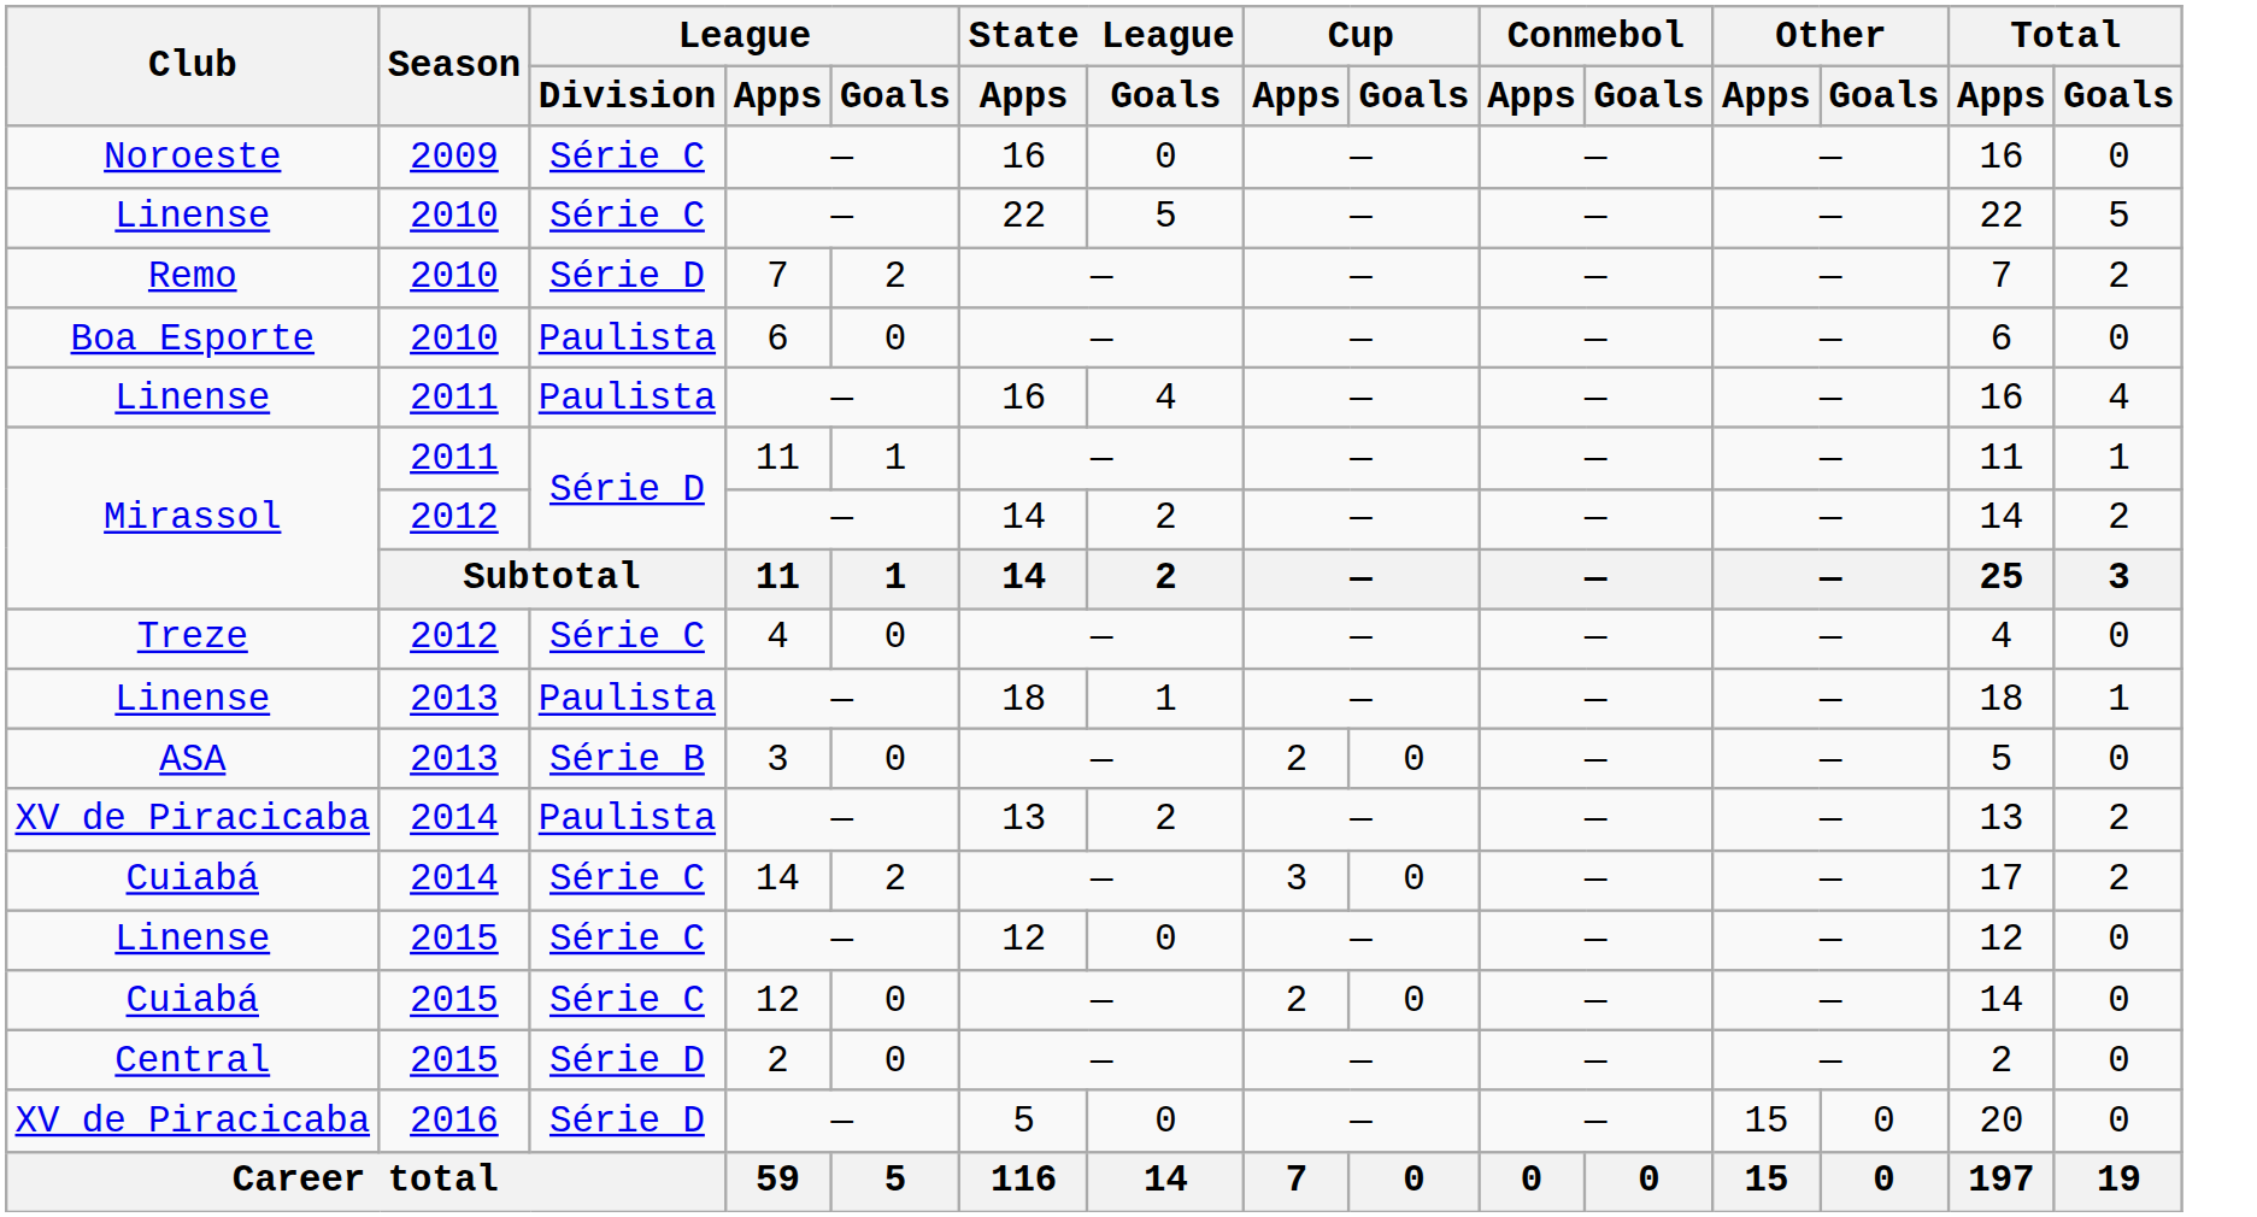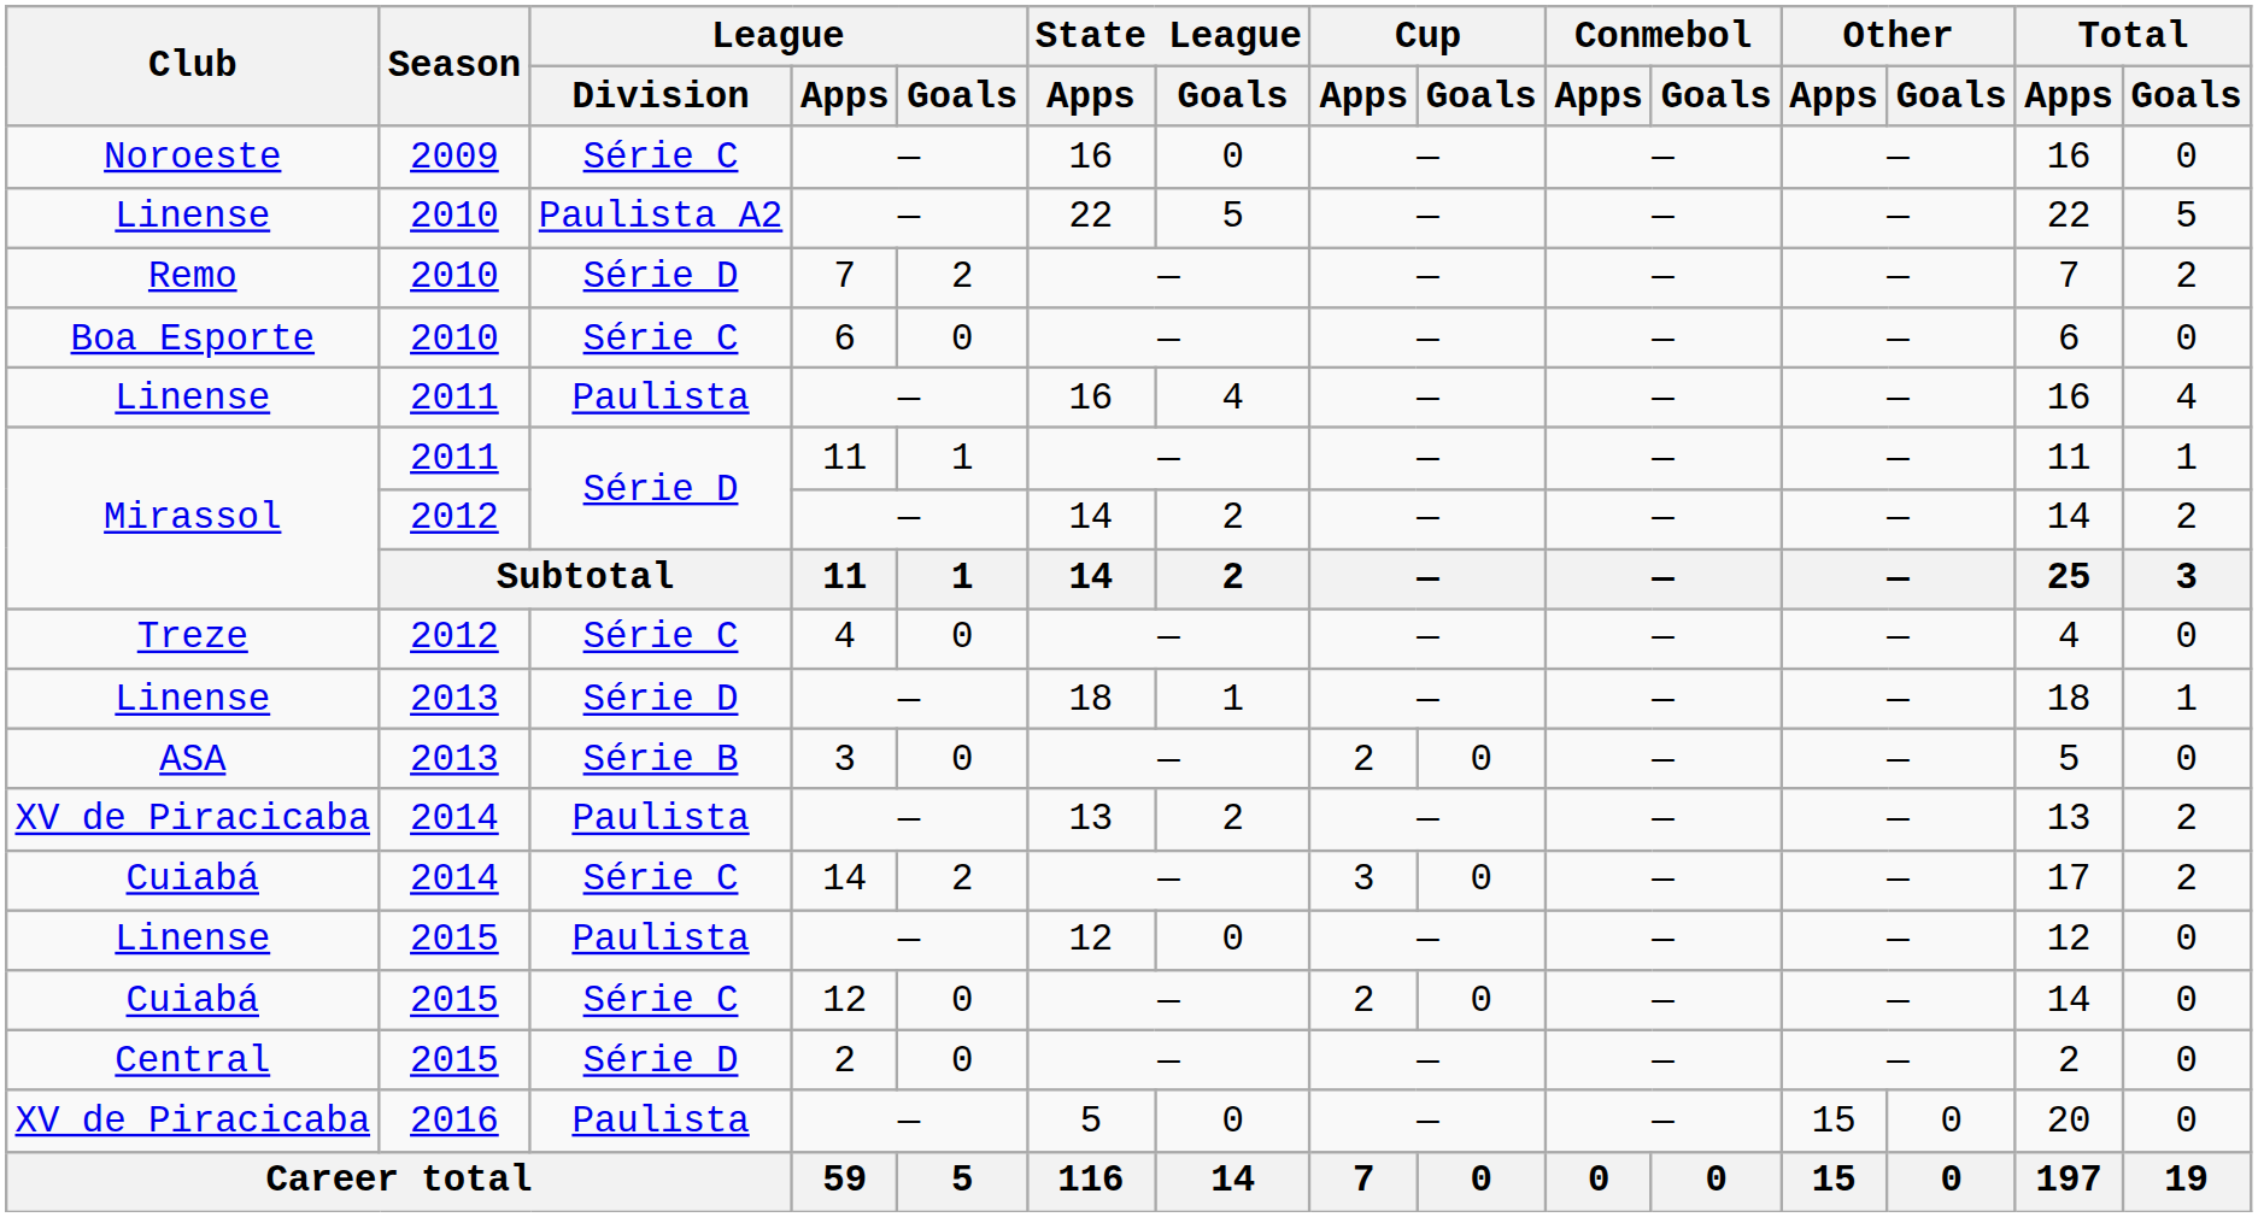Linense / 2010 | League / Division: Série C -> Paulista A2
Boa Esporte | League / Division: Paulista -> Série C
Linense / 2013 | League / Division: Paulista -> Série D
Linense / 2015 | League / Division: Série C -> Paulista
XV de Piracicaba / 2016 | League / Division: Série D -> Paulista
